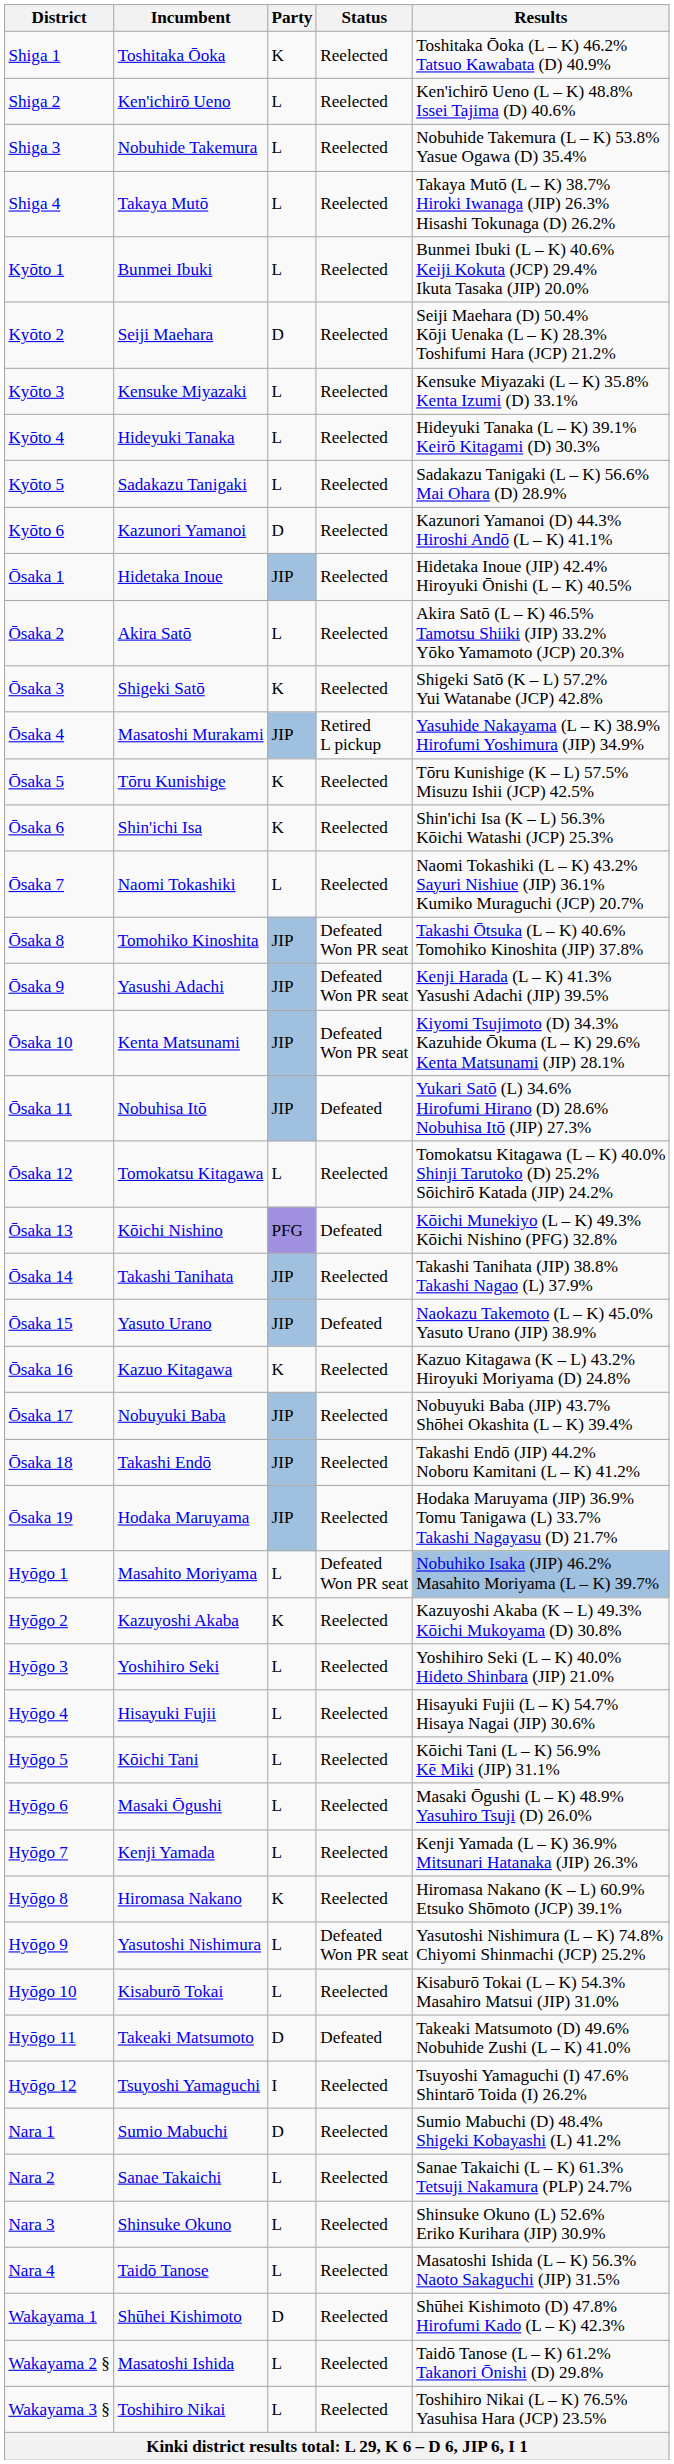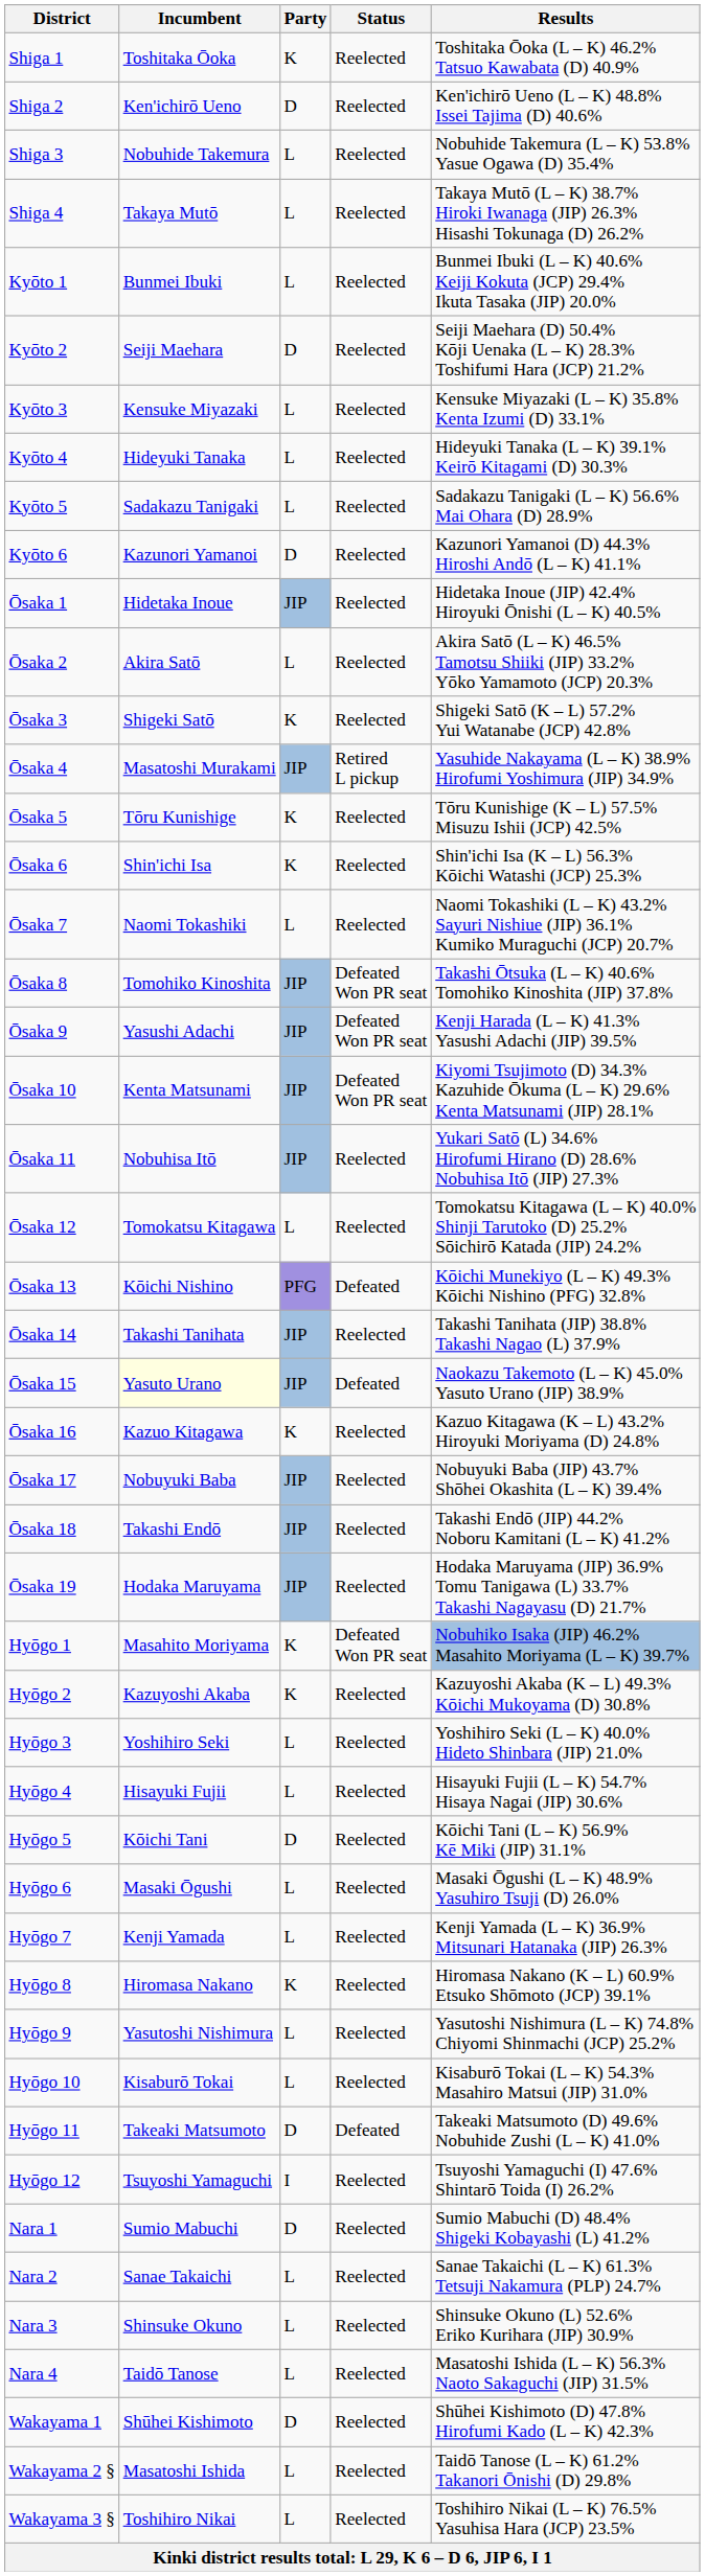Shiga 2 | Party: L -> D
Ōsaka 11 | Status: Defeated -> Reelected
Ōsaka 15 | Incumbent: no background -> lightyellow background
Hyōgo 1 | Party: L -> K
Hyōgo 5 | Party: L -> D
Hyōgo 9 | Status: Defeated Won PR seat -> Reelected
